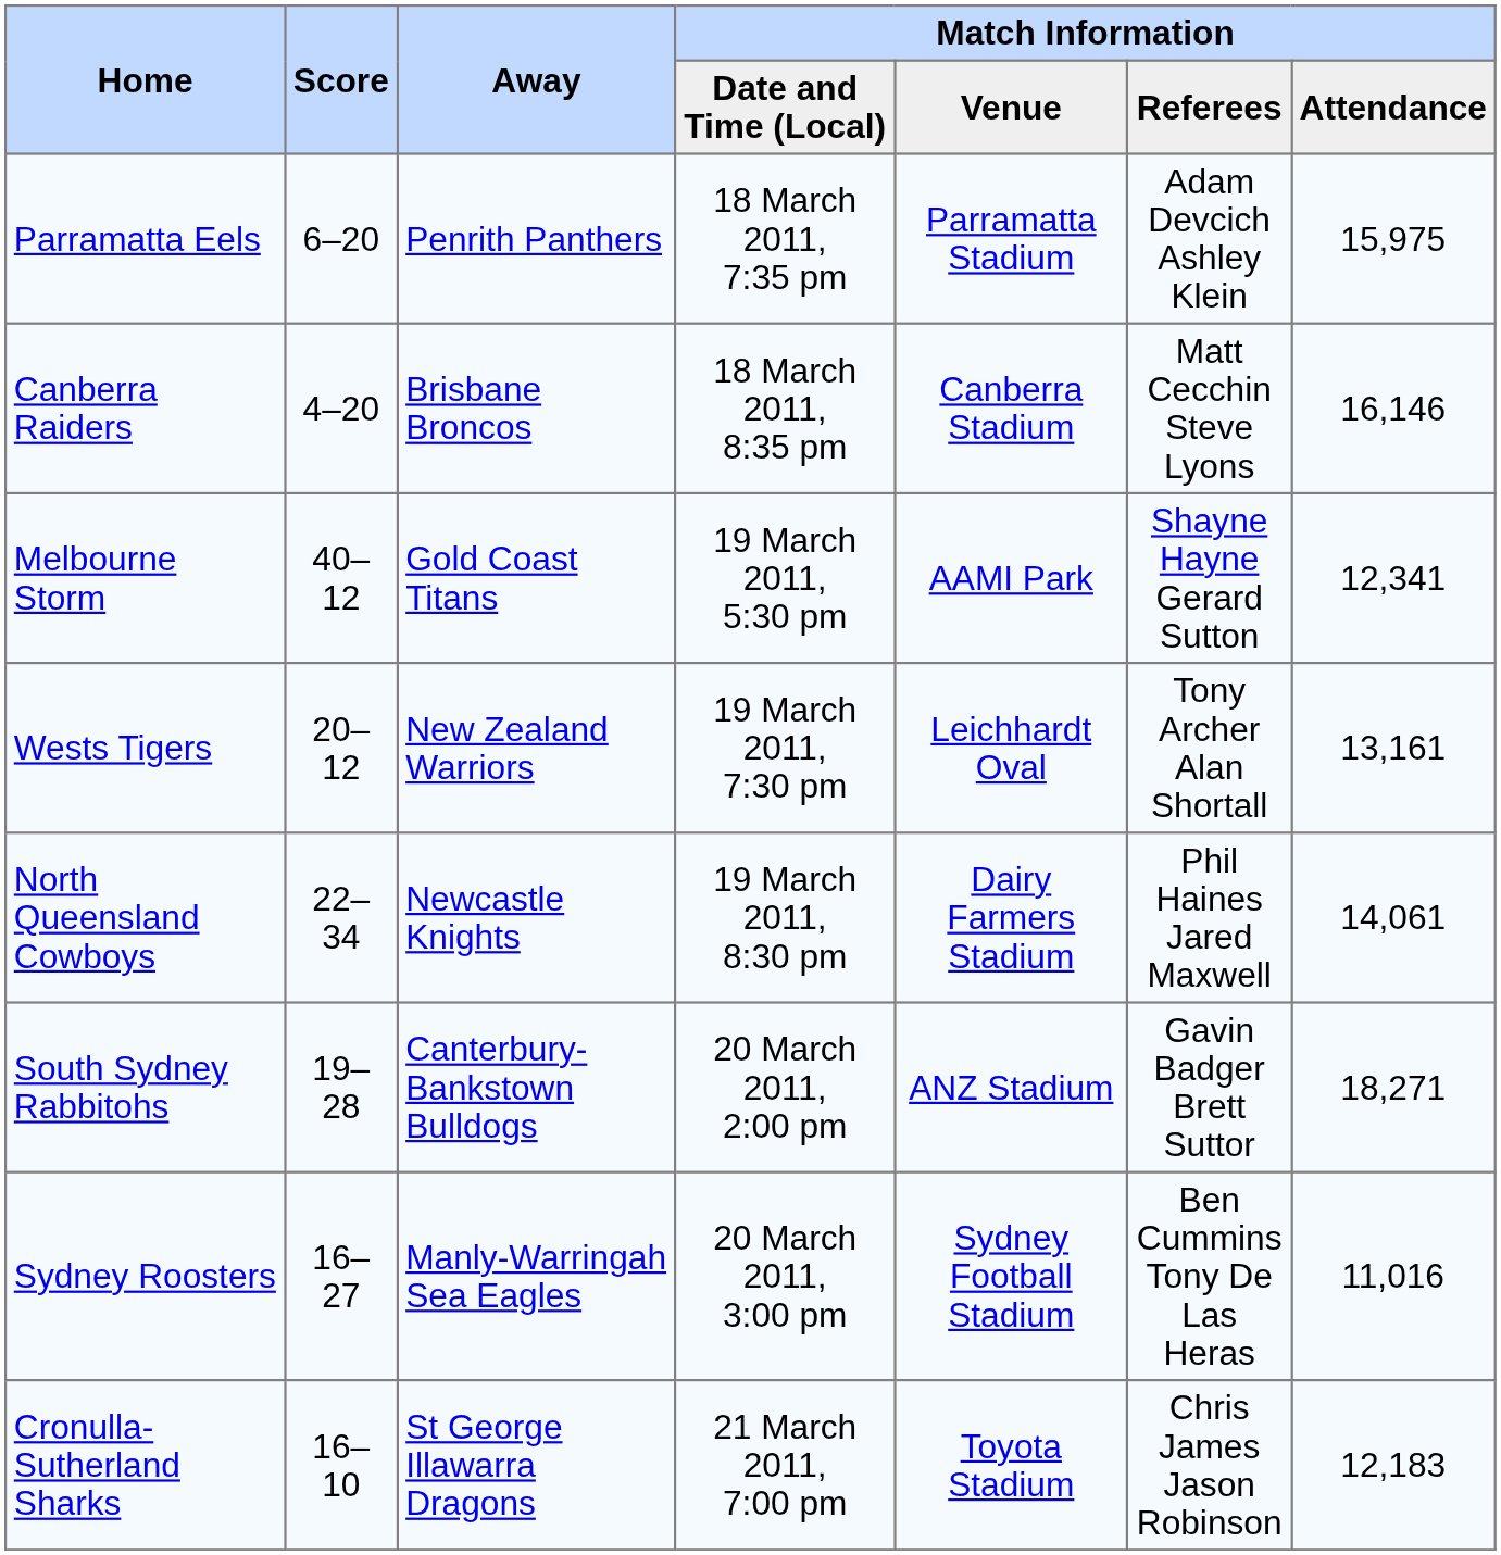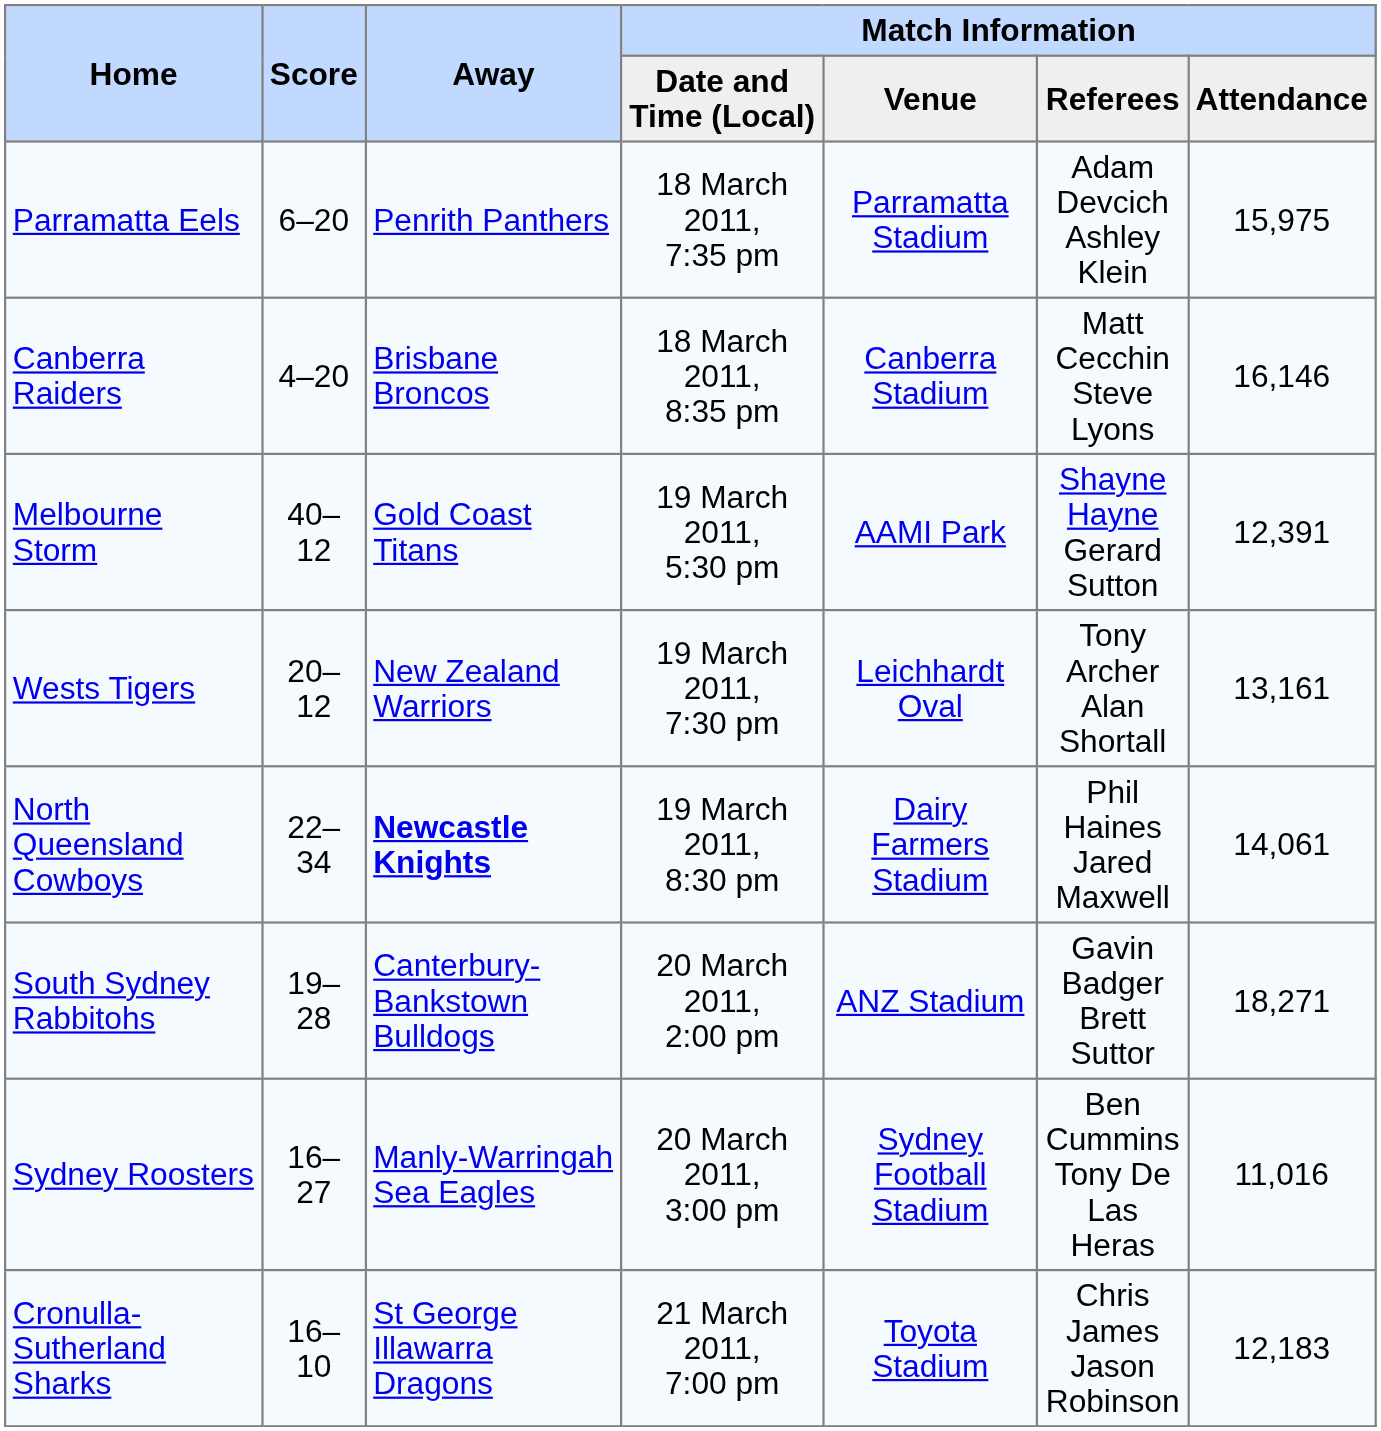Melbourne Storm | Match Information / Attendance: 12,341 -> 12,391
North Queensland Cowboys | Away: normal -> bold
